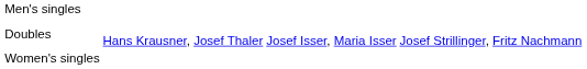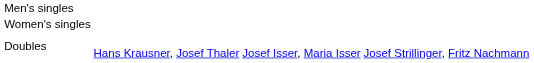rows swapped: Women's singles <-> Doubles
